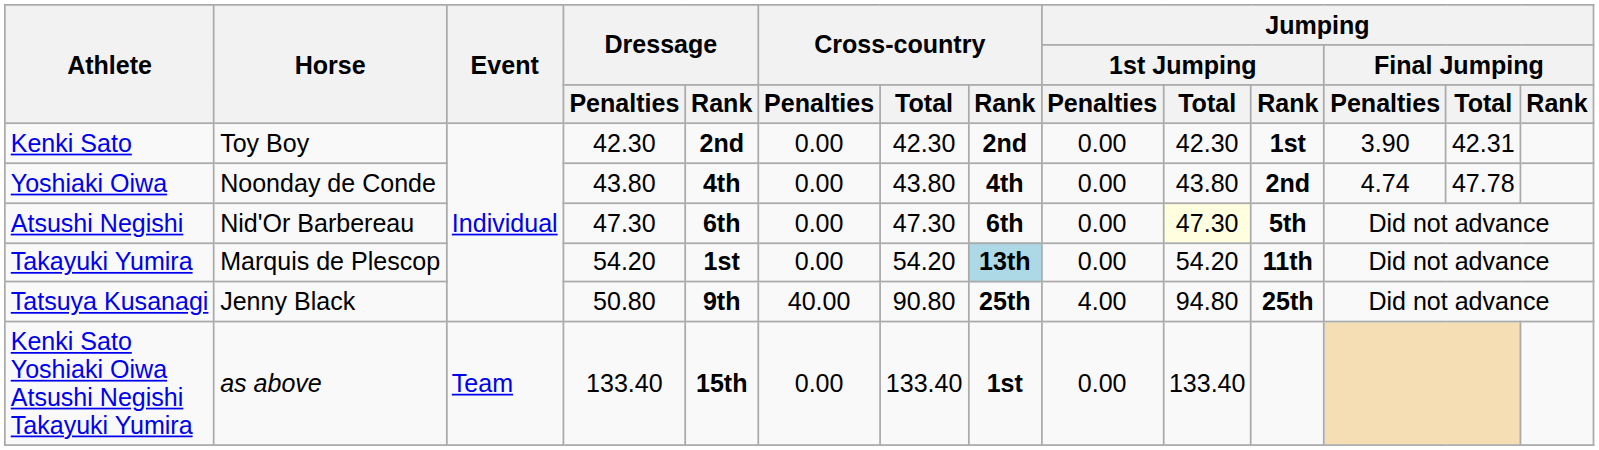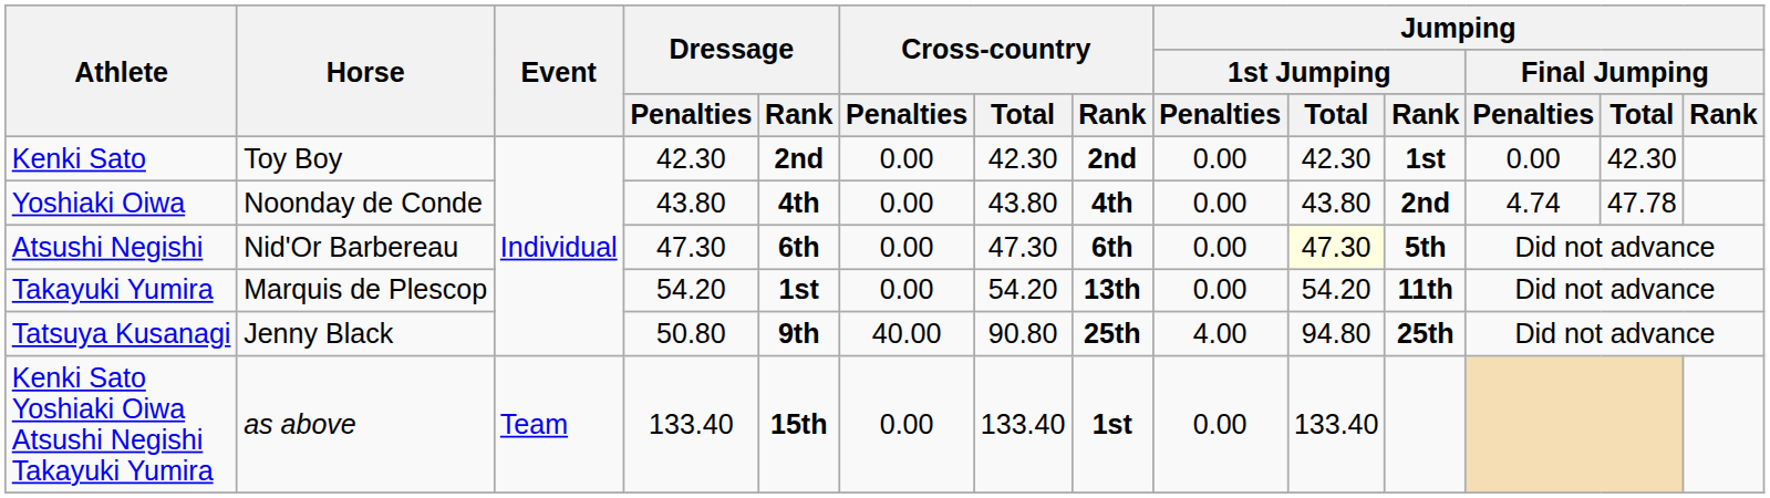Kenki Sato | Jumping / Final Jumping / Penalties: 3.90 -> 0.00
Kenki Sato | Jumping / Final Jumping / Total: 42.31 -> 42.30
Takayuki Yumira | Cross-country / Rank: lightblue background -> no background
